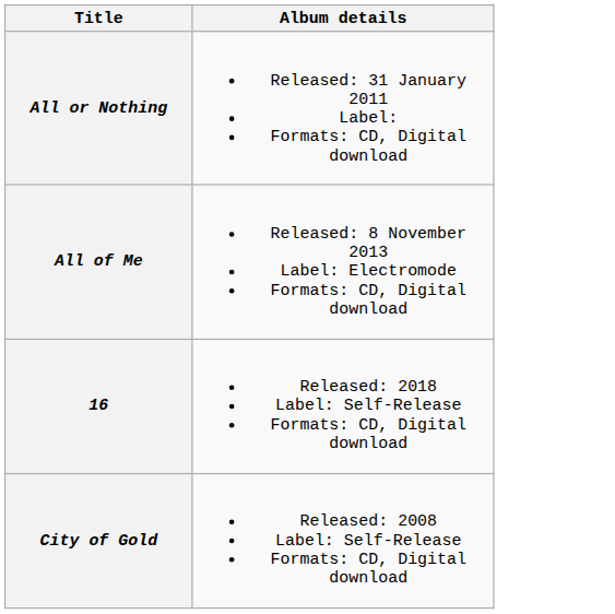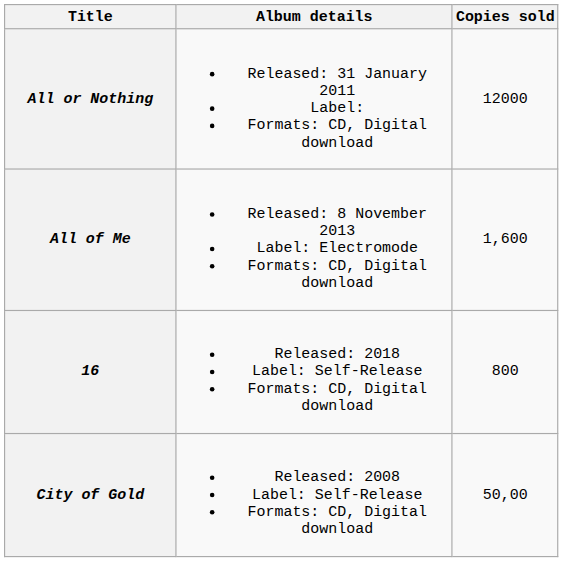+ column: Copies sold | 12000 | 1,600 | 800 | 50,00
